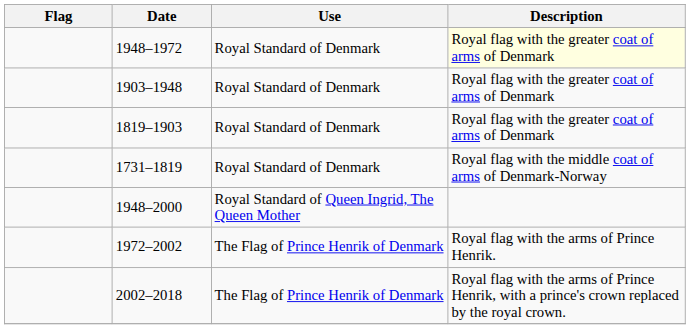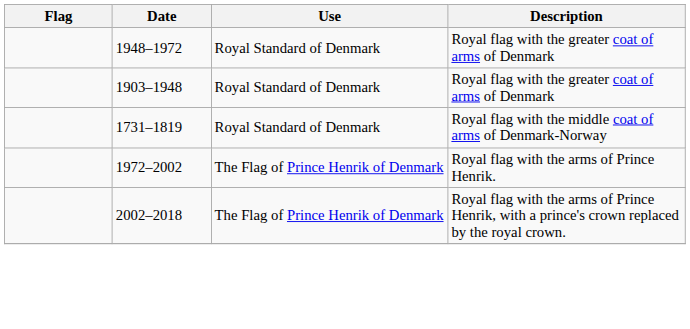1948–1972 | Description: lightyellow background -> no background
- row: 1819–1903 | Royal Standard of Denmark | Royal flag with the greater coat of arms of Denmark
- row: 1948–2000 | Royal Standard of Queen Ingrid, The Queen Mother
